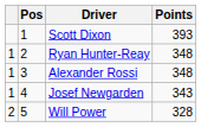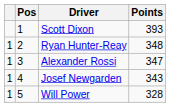Alexander Rossi | Points: 348 -> 347
Will Power | column 1: 2 -> 1
